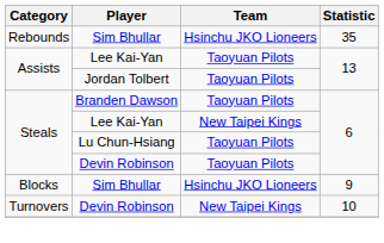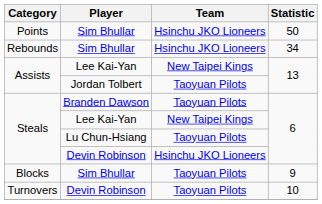+ row: Points | Sim Bhullar | Hsinchu JKO Lioneers | 50
Rebounds | Statistic: 35 -> 34
Assists / Lee Kai-Yan | Team: Taoyuan Pilots -> New Taipei Kings
Steals / Devin Robinson | Team: Taoyuan Pilots -> Hsinchu JKO Lioneers
Blocks | Team: Hsinchu JKO Lioneers -> Taoyuan Pilots
Turnovers | Team: New Taipei Kings -> Taoyuan Pilots
